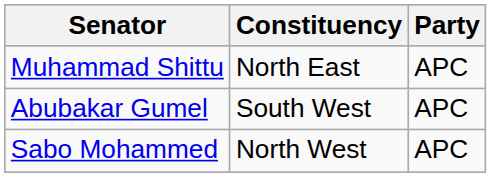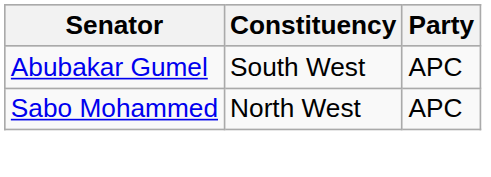- row: Muhammad Shittu | North East | APC
